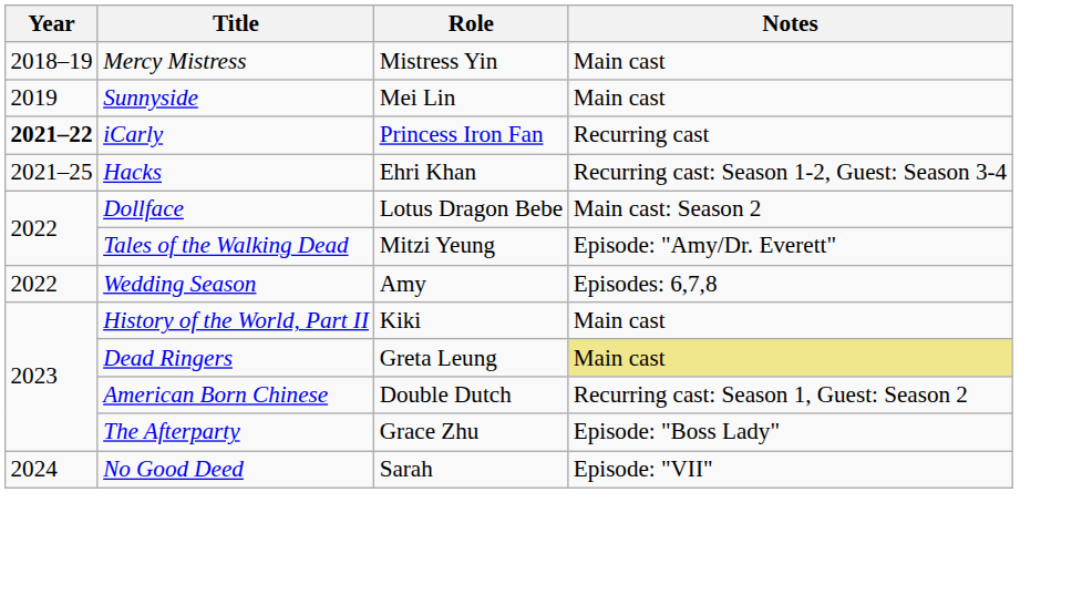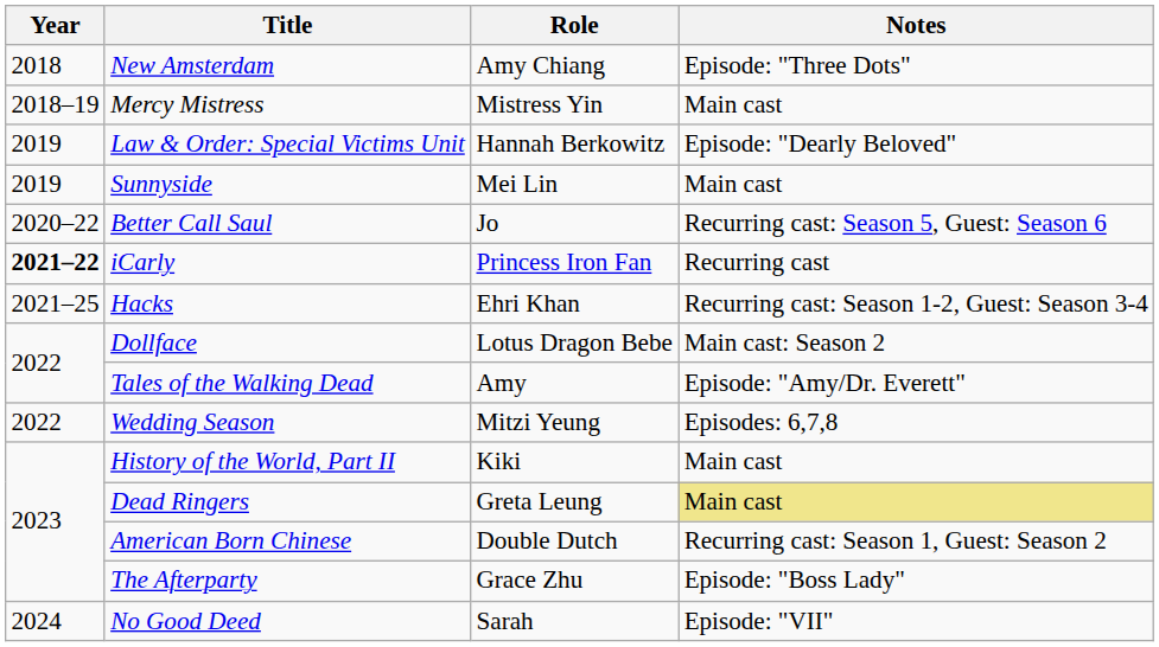+ row: 2018 | New Amsterdam | Amy Chiang | Episode: "Three Dots"
+ row: 2019 | Law & Order: Special Victims Unit | Hannah Berkowitz | Episode: "Dearly Beloved"
+ row: 2020–22 | Better Call Saul | Jo | Recurring cast: Season 5, Guest: Season 6
Tales of the Walking Dead | Role: Mitzi Yeung -> Amy
Wedding Season | Role: Amy -> Mitzi Yeung
